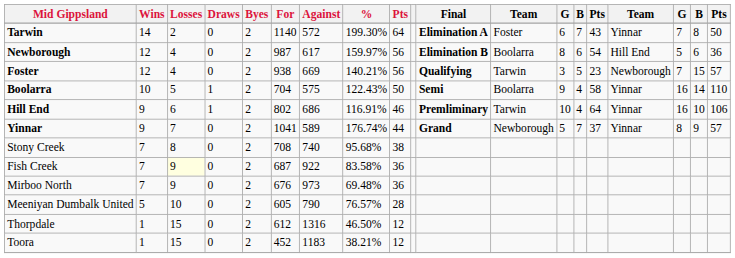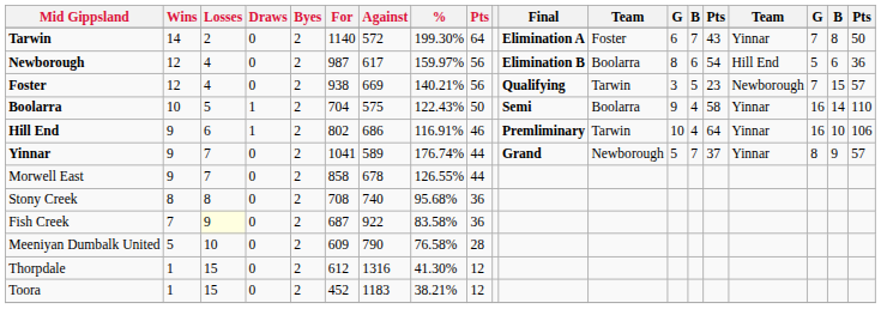+ row: Morwell East | 9 | 7 | 0 | 2 | 858 | 678 | 126.55% | 44
Stony Creek | Wins: 7 -> 8
Stony Creek | column 9: 38 -> 36
- row: Mirboo North | 7 | 9 | 0 | 2 | 676 | 973 | 69.48% | 36
Meeniyan Dumbalk United | For: 605 -> 609
Meeniyan Dumbalk United | %: 76.57% -> 76.58%
Thorpdale | %: 46.50% -> 41.30%
